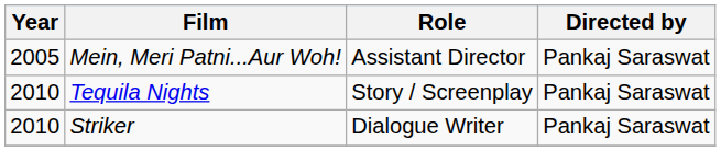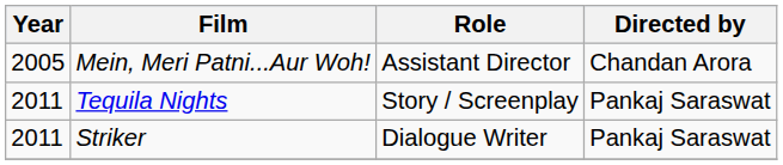Mein, Meri Patni...Aur Woh! | Directed by: Pankaj Saraswat -> Chandan Arora
Tequila Nights | Year: 2010 -> 2011
Striker | Year: 2010 -> 2011
